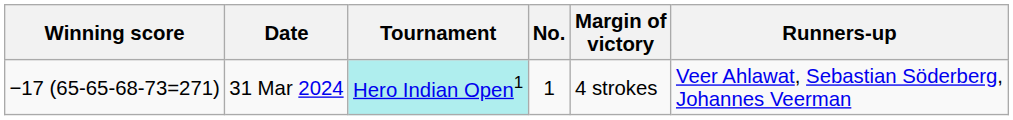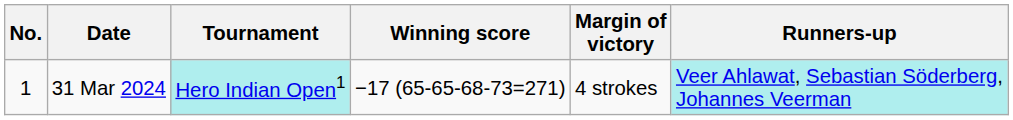columns swapped: No. <-> Winning score
31 Mar 2024 | Runners-up: no background -> paleturquoise background
